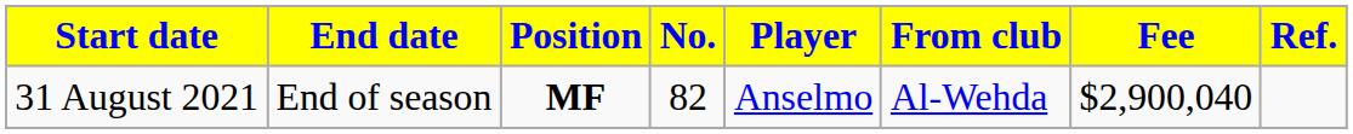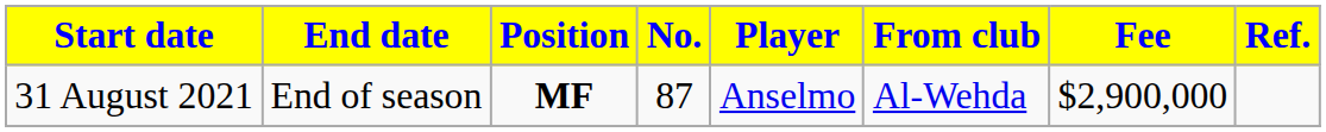31 August 2021 | No.: 82 -> 87
31 August 2021 | Fee: $2,900,040 -> $2,900,000
